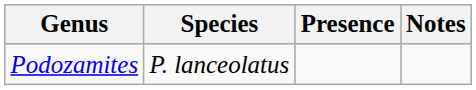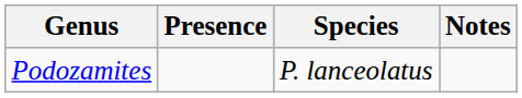columns swapped: Species <-> Presence
